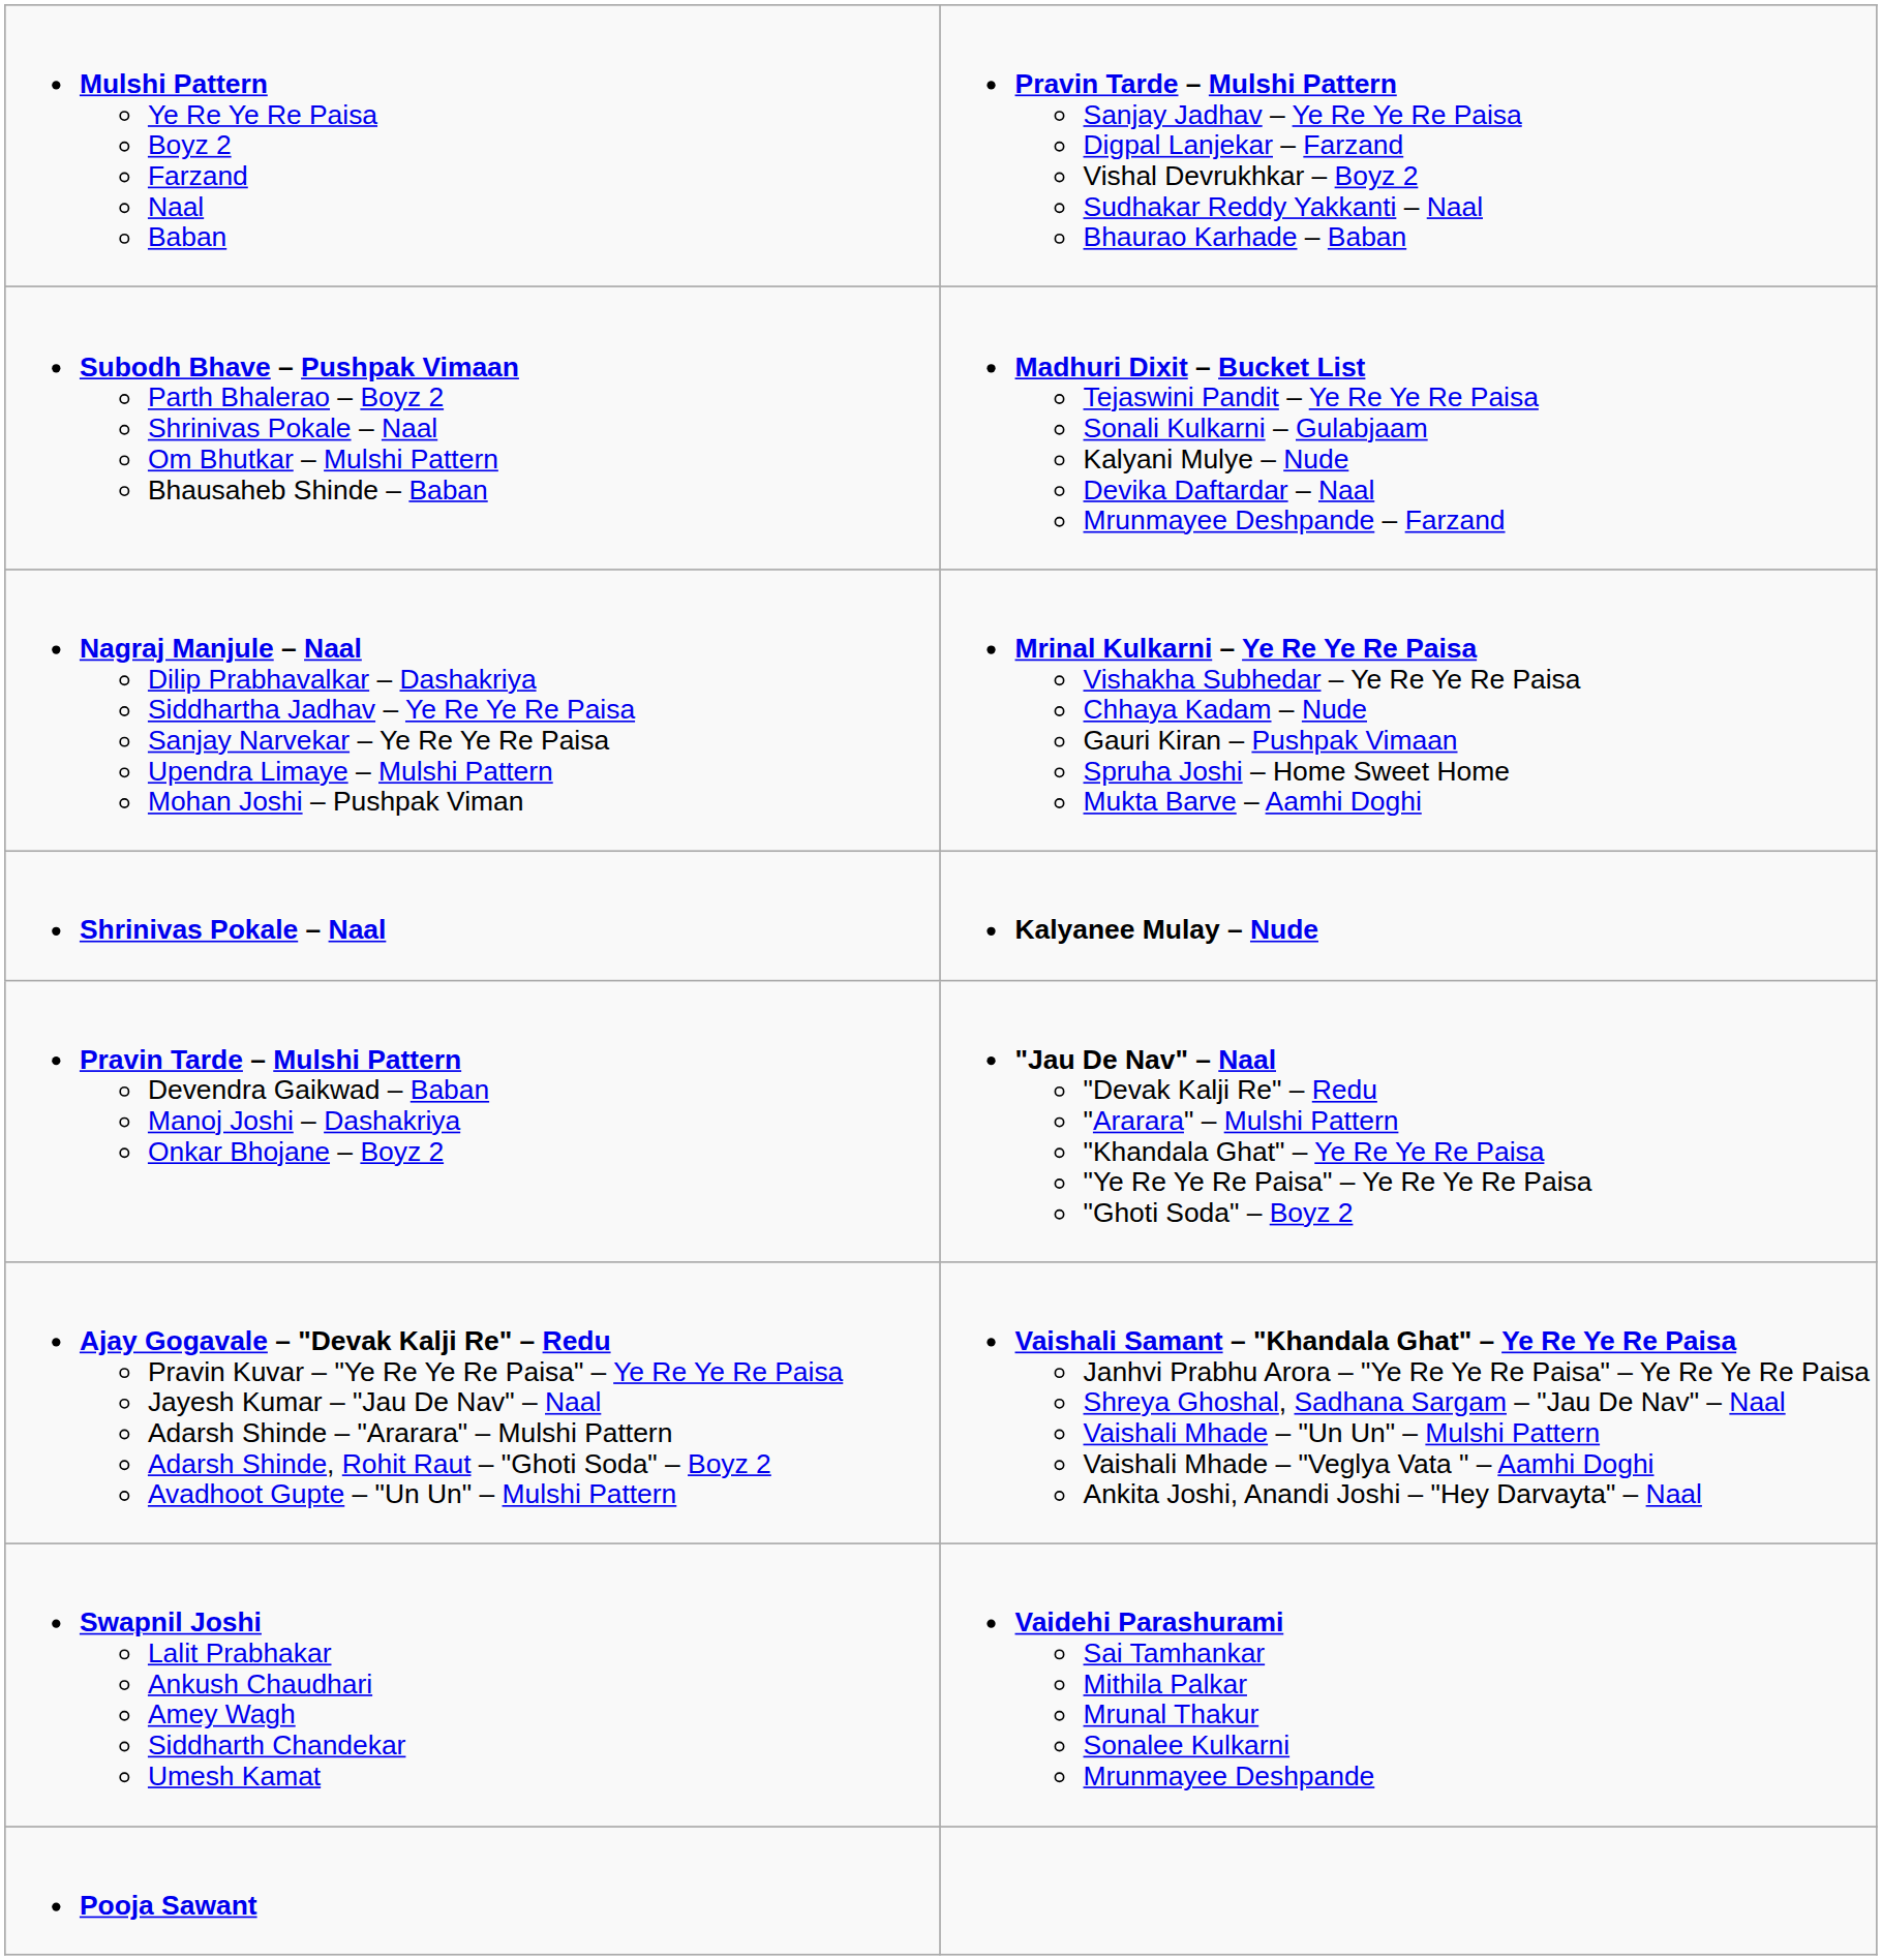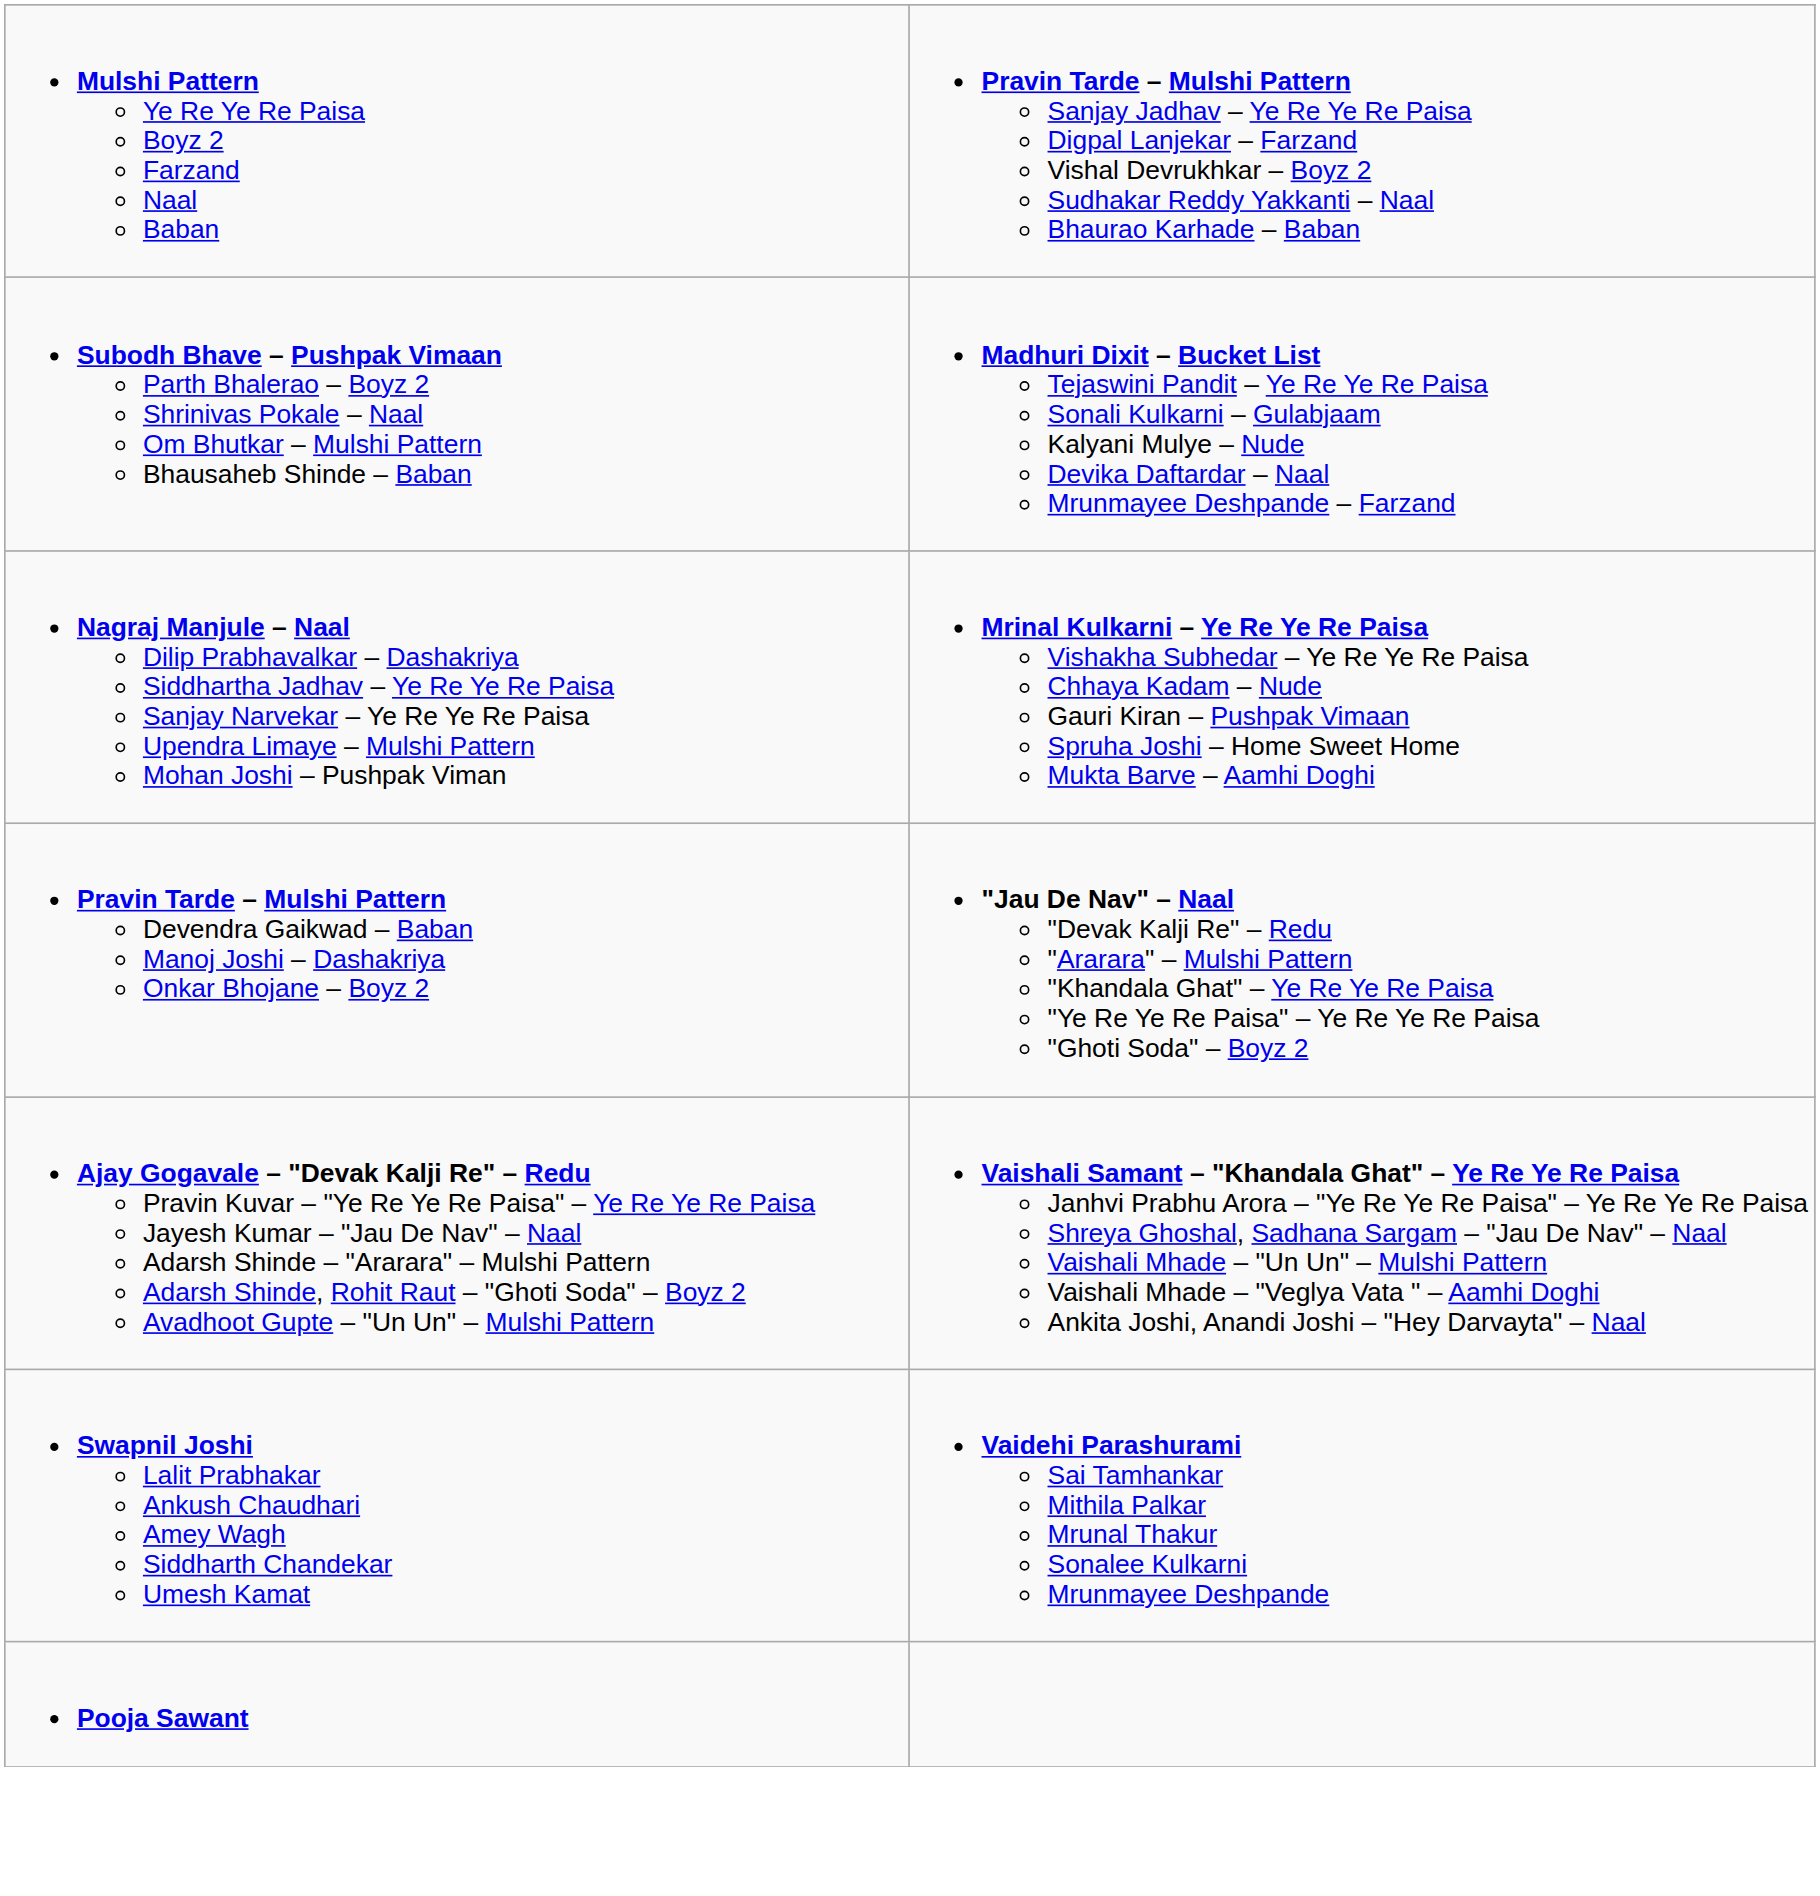- row: Shrinivas Pokale – Naal | Kalyanee Mulay – Nude
